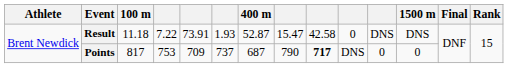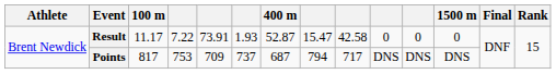Result | 100 m: 11.18 -> 11.17
Result | column 11: DNS -> 0
Result | 1500 m: DNS -> 0
Points | column 8: 790 -> 794
Points | column 9: bold -> normal
Points | column 11: 0 -> DNS
Points | 1500 m: 0 -> DNS
